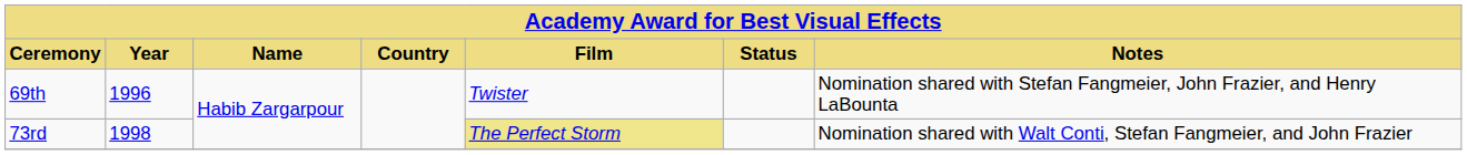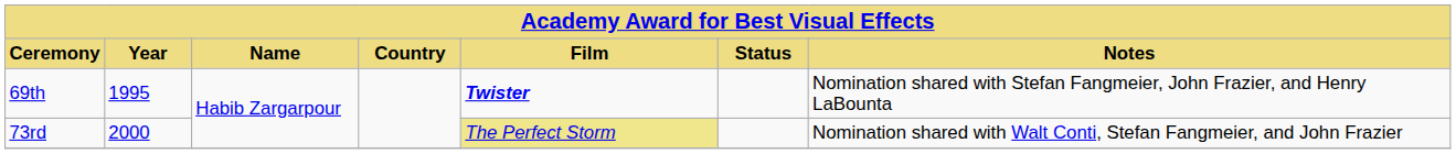69th | Year: 1996 -> 1995
69th | Film: normal -> bold
73rd | Year: 1998 -> 2000
